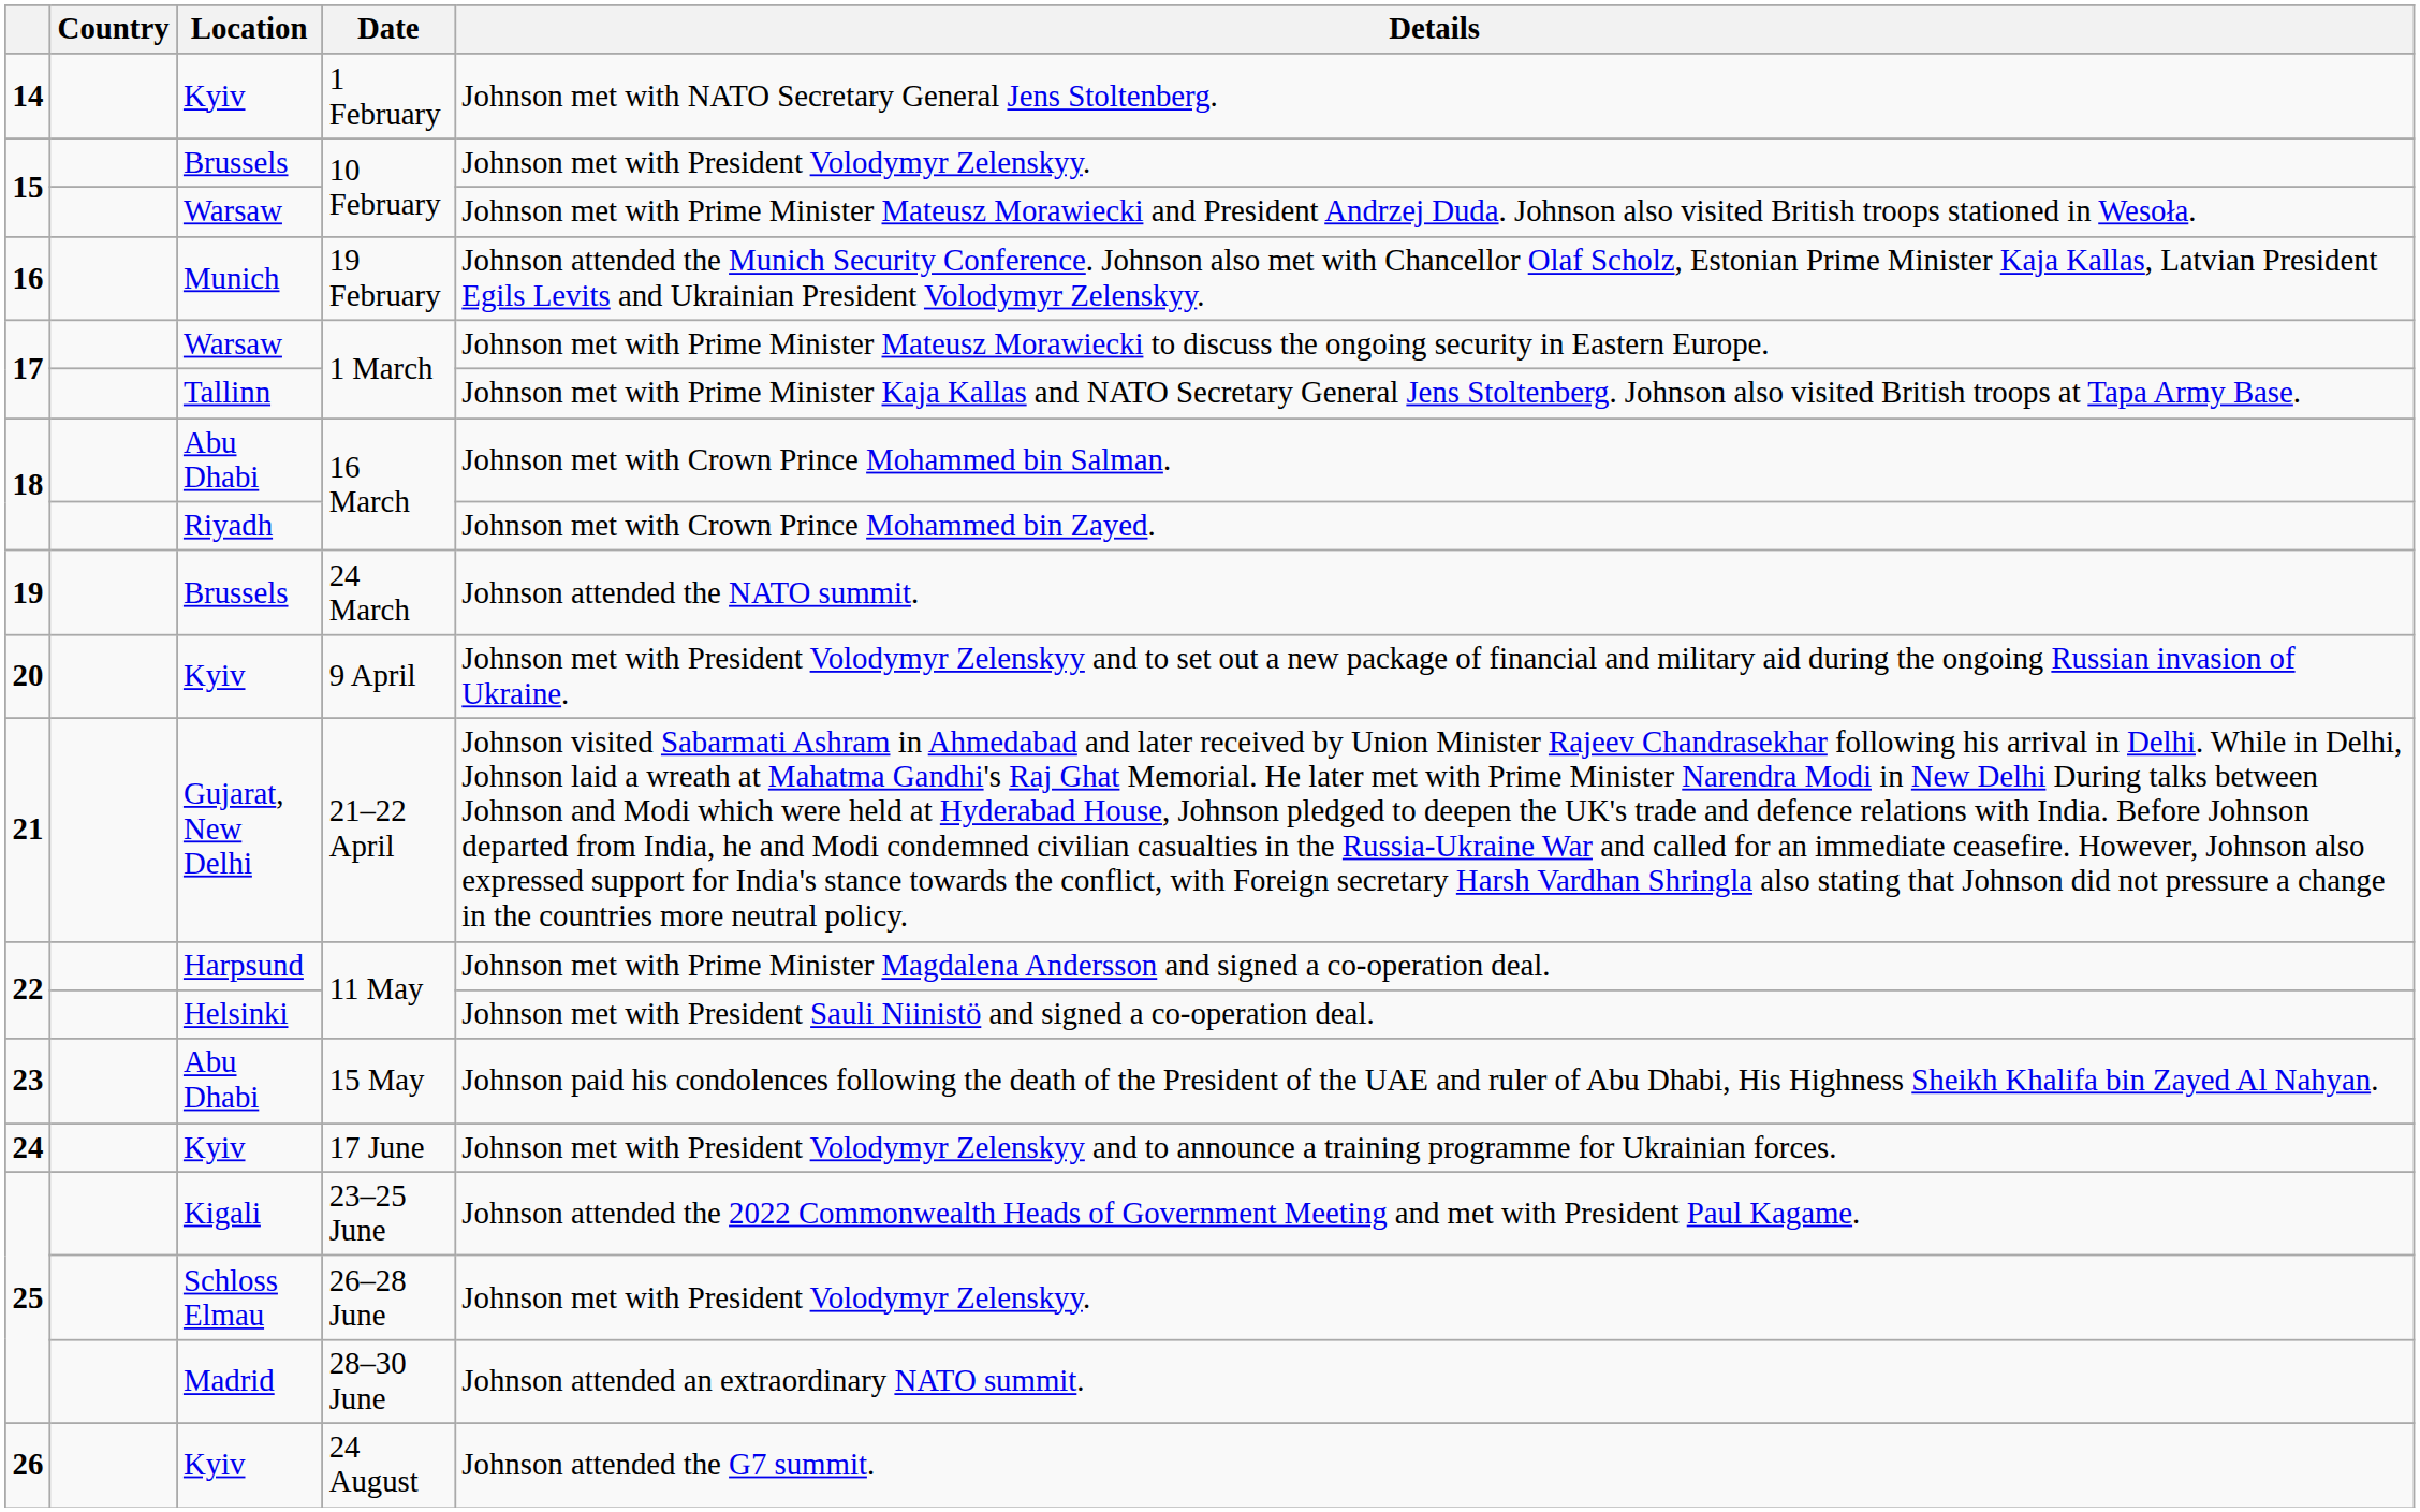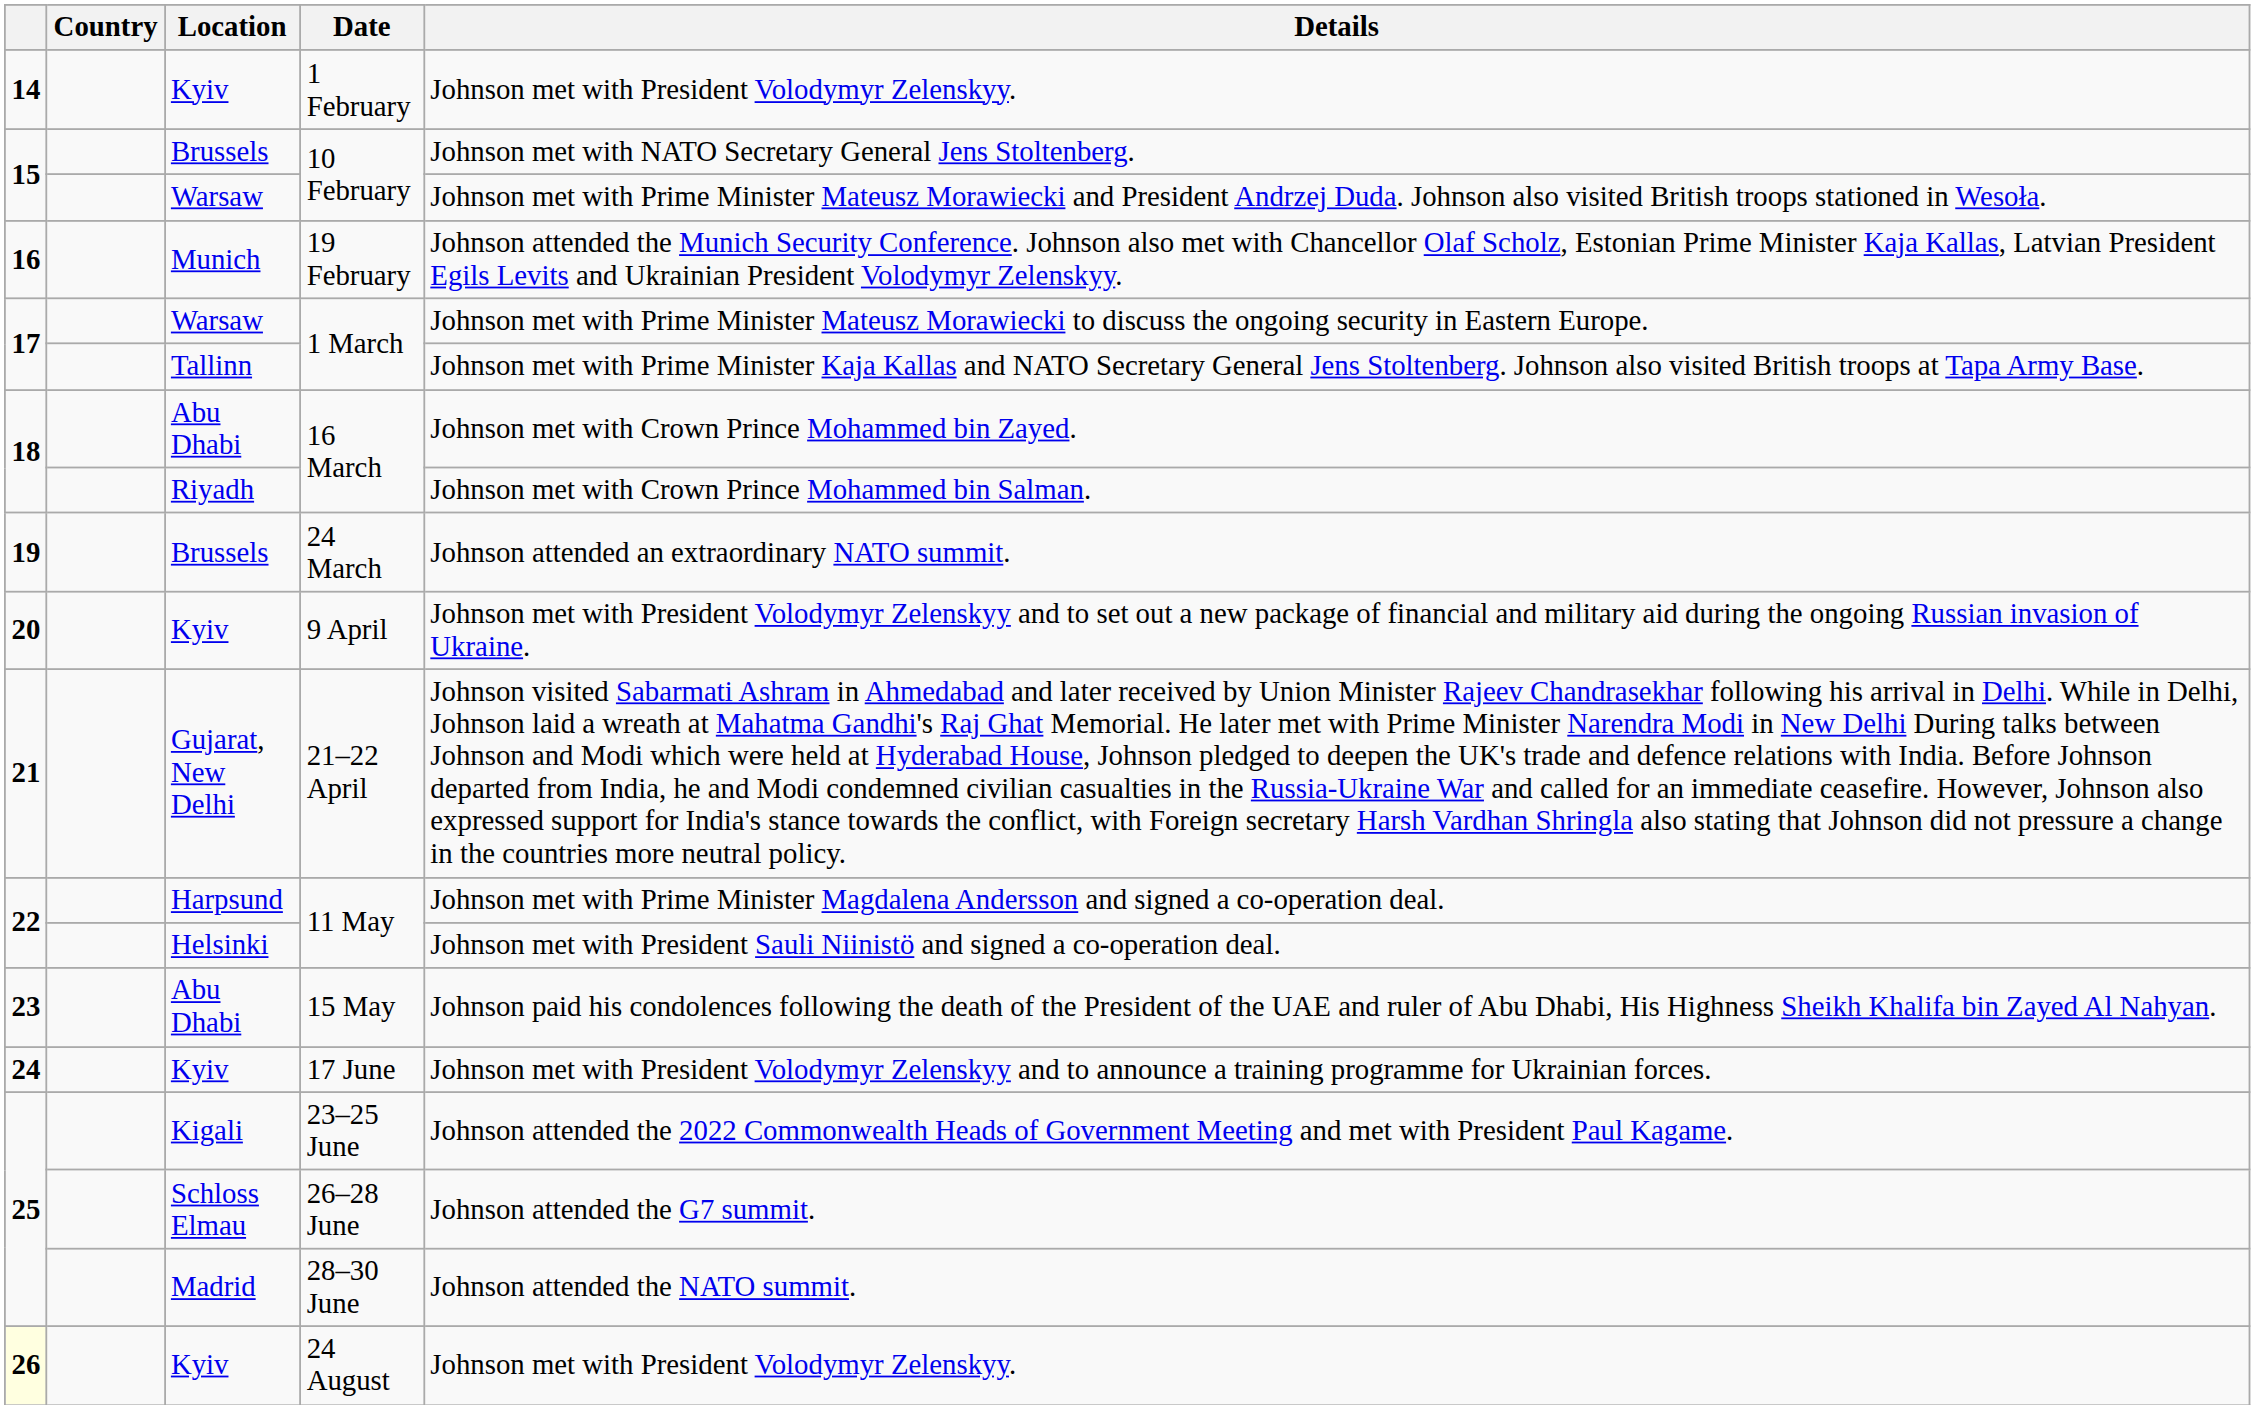1 February | Details: Johnson met with NATO Secretary General Jens Stoltenberg. -> Johnson met with President Volodymyr Zelenskyy.
Brussels / 10 February | Details: Johnson met with President Volodymyr Zelenskyy. -> Johnson met with NATO Secretary General Jens Stoltenberg.
Abu Dhabi / 16 March | Details: Johnson met with Crown Prince Mohammed bin Salman. -> Johnson met with Crown Prince Mohammed bin Zayed.
Riyadh / 16 March | Details: Johnson met with Crown Prince Mohammed bin Zayed. -> Johnson met with Crown Prince Mohammed bin Salman.
24 March | Details: Johnson attended the NATO summit. -> Johnson attended an extraordinary NATO summit.
26–28 June | Details: Johnson met with President Volodymyr Zelenskyy. -> Johnson attended the G7 summit.
28–30 June | Details: Johnson attended an extraordinary NATO summit. -> Johnson attended the NATO summit.
24 August | column 1: no background -> lightyellow background
24 August | Details: Johnson attended the G7 summit. -> Johnson met with President Volodymyr Zelenskyy.
